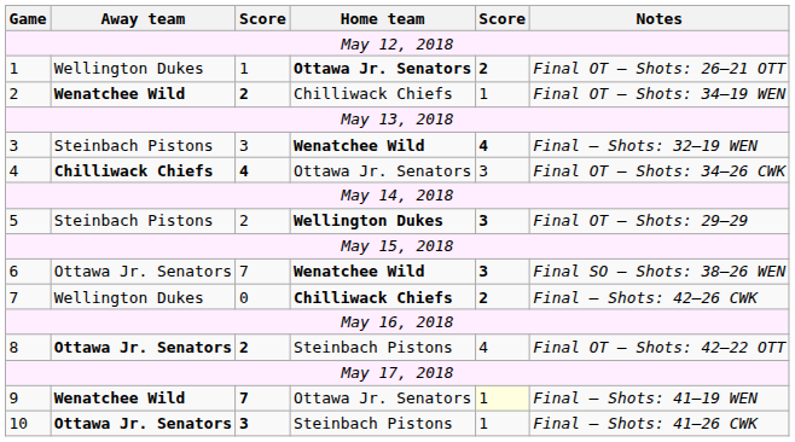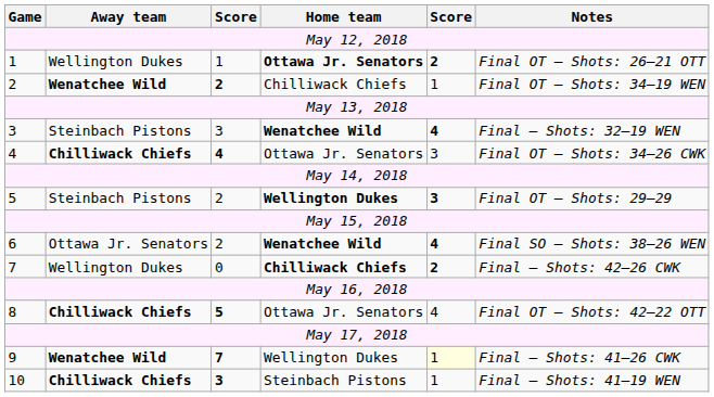6 | column 3: 7 -> 2
6 | column 5: 3 -> 4
8 | Away team: Ottawa Jr. Senators -> Chilliwack Chiefs
8 | column 3: 2 -> 5
8 | Home team: Steinbach Pistons -> Ottawa Jr. Senators
9 | Home team: Ottawa Jr. Senators -> Wellington Dukes
9 | Notes: Final – Shots: 41–19 WEN -> Final – Shots: 41–26 CWK
10 | Away team: Ottawa Jr. Senators -> Chilliwack Chiefs
10 | Notes: Final – Shots: 41–26 CWK -> Final – Shots: 41–19 WEN
